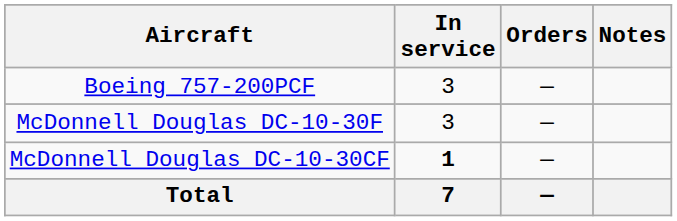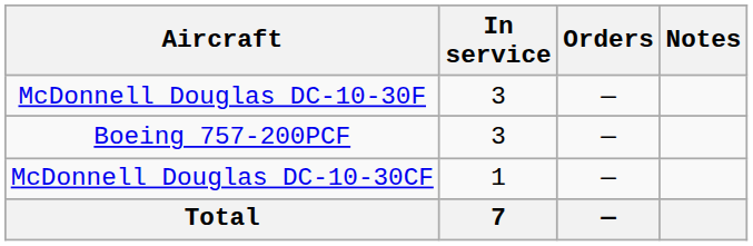rows swapped: Boeing 757-200PCF <-> McDonnell Douglas DC-10-30F
McDonnell Douglas DC-10-30CF | In service: bold -> normal
